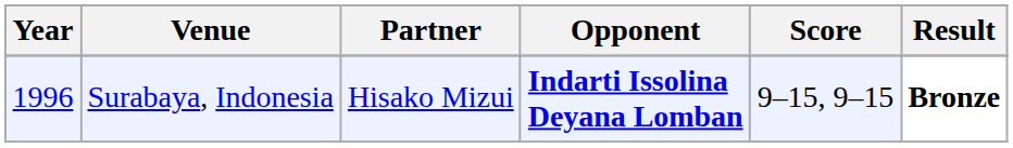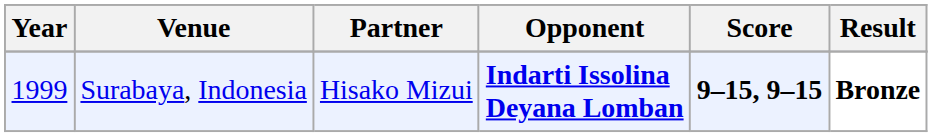Surabaya, Indonesia | Year: 1996 -> 1999
Surabaya, Indonesia | Score: normal -> bold
